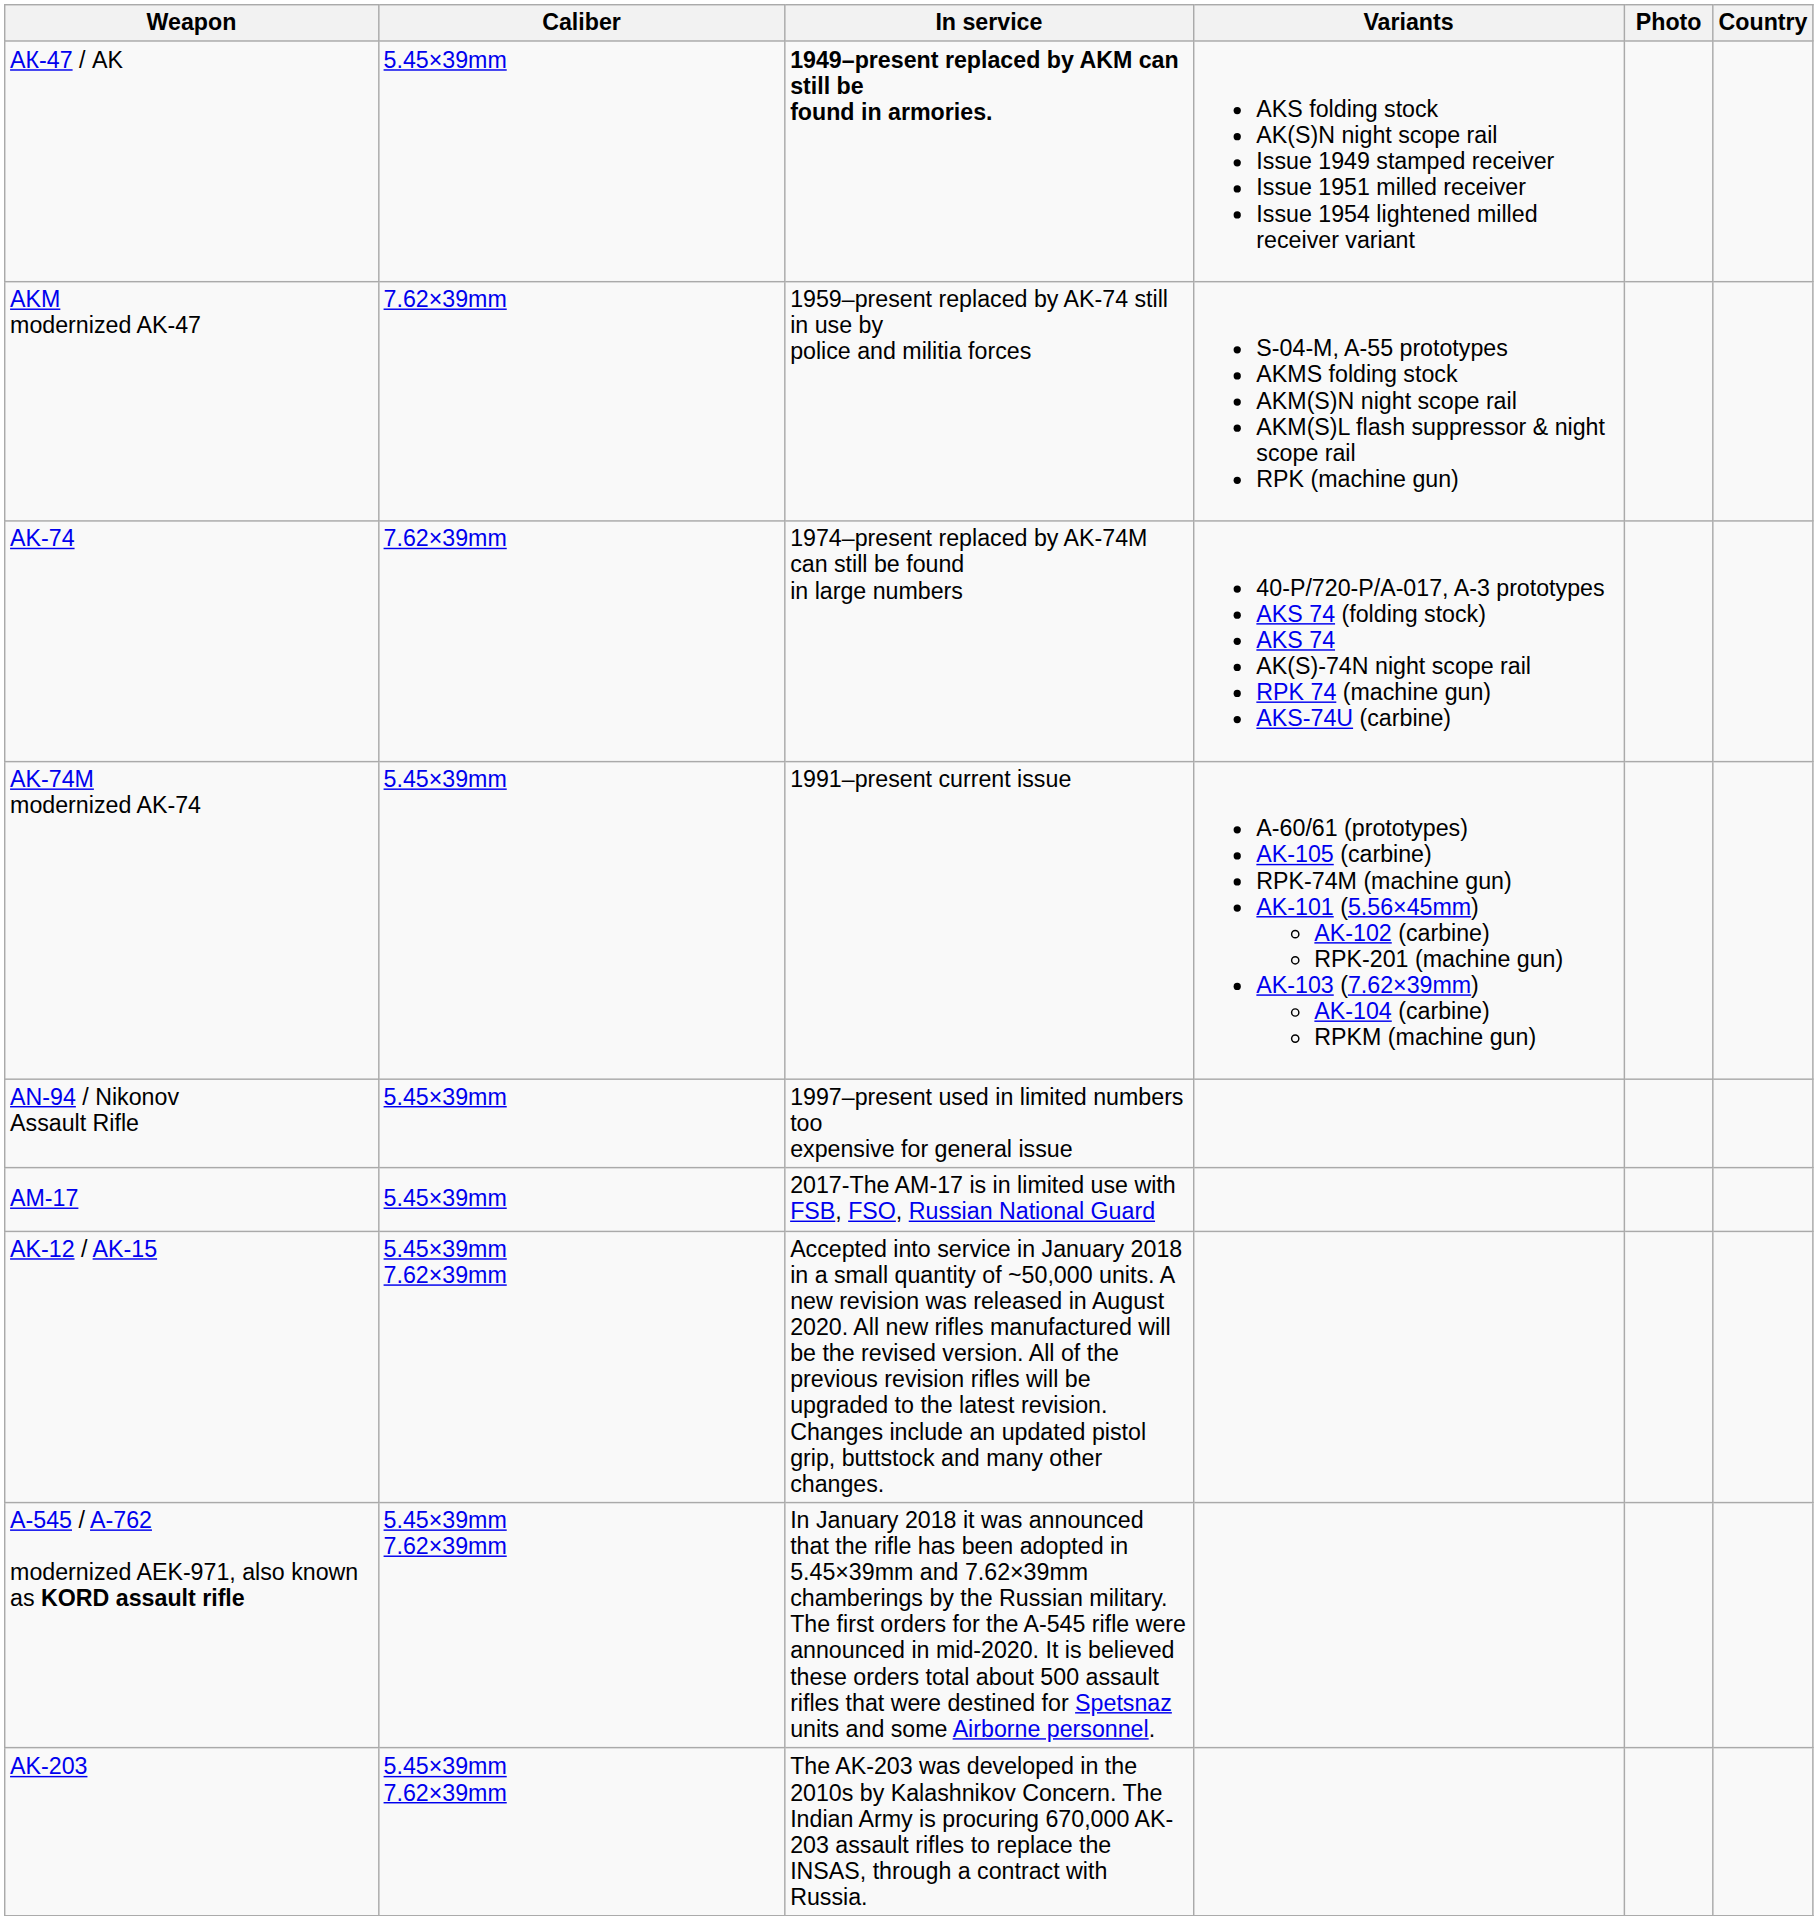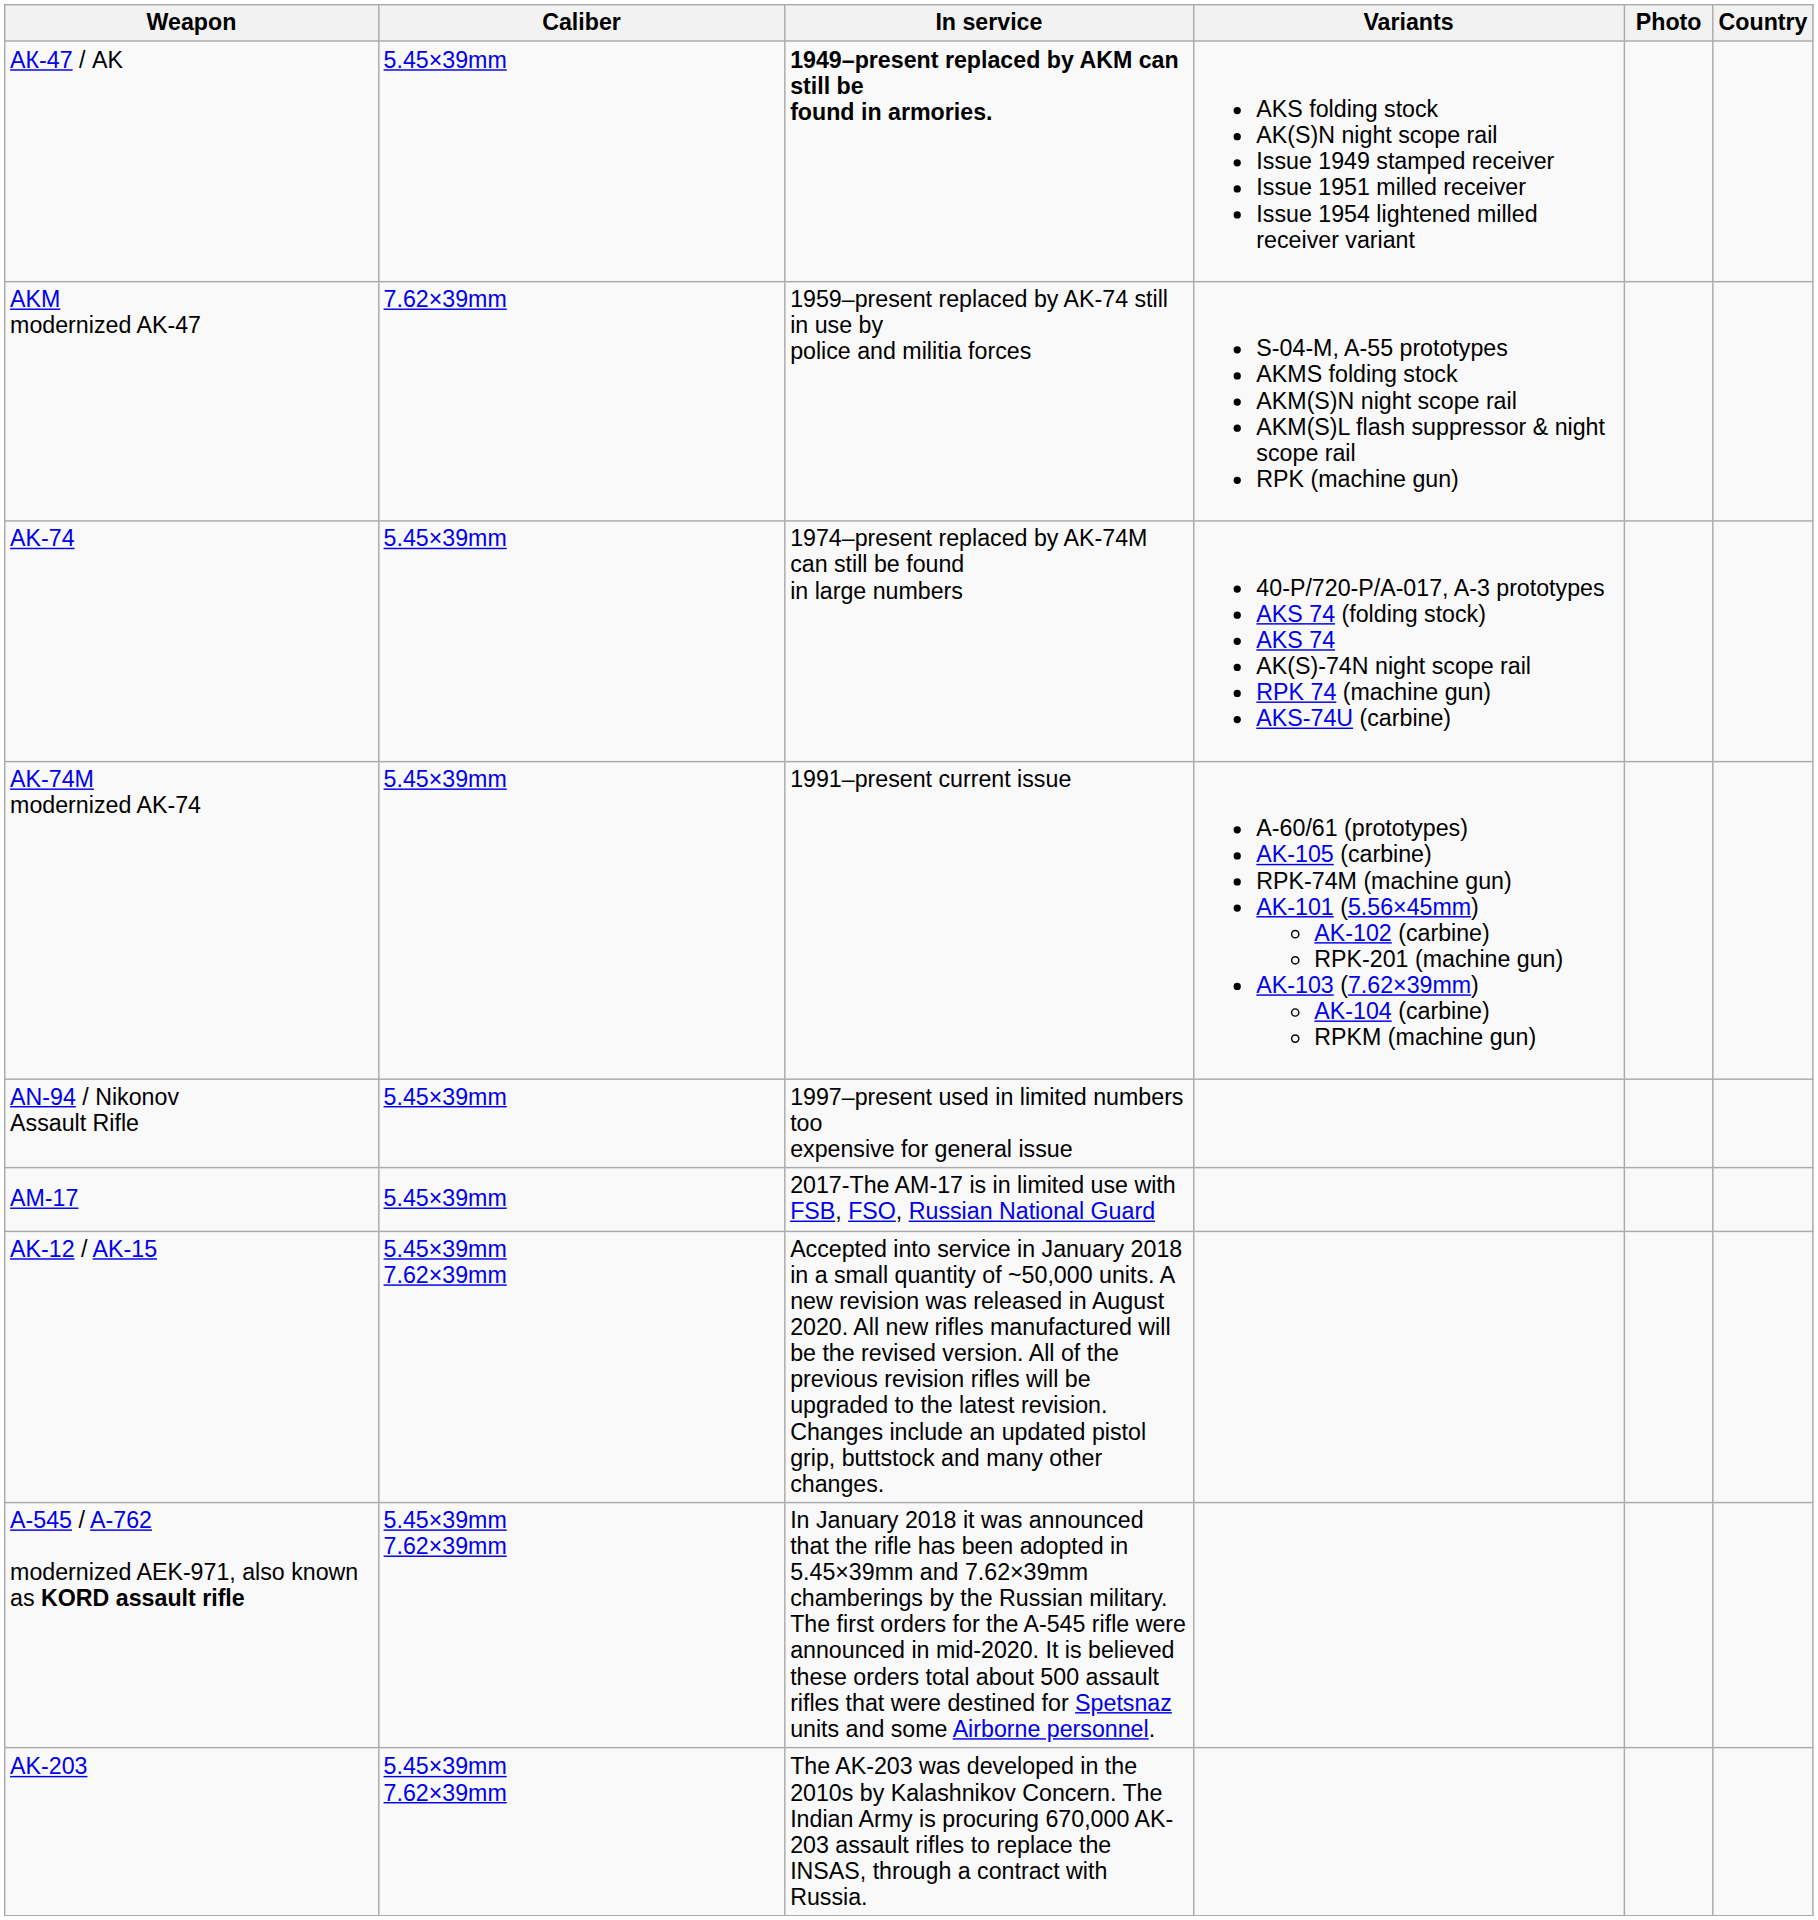AK-74 | Caliber: 7.62×39mm -> 5.45×39mm
